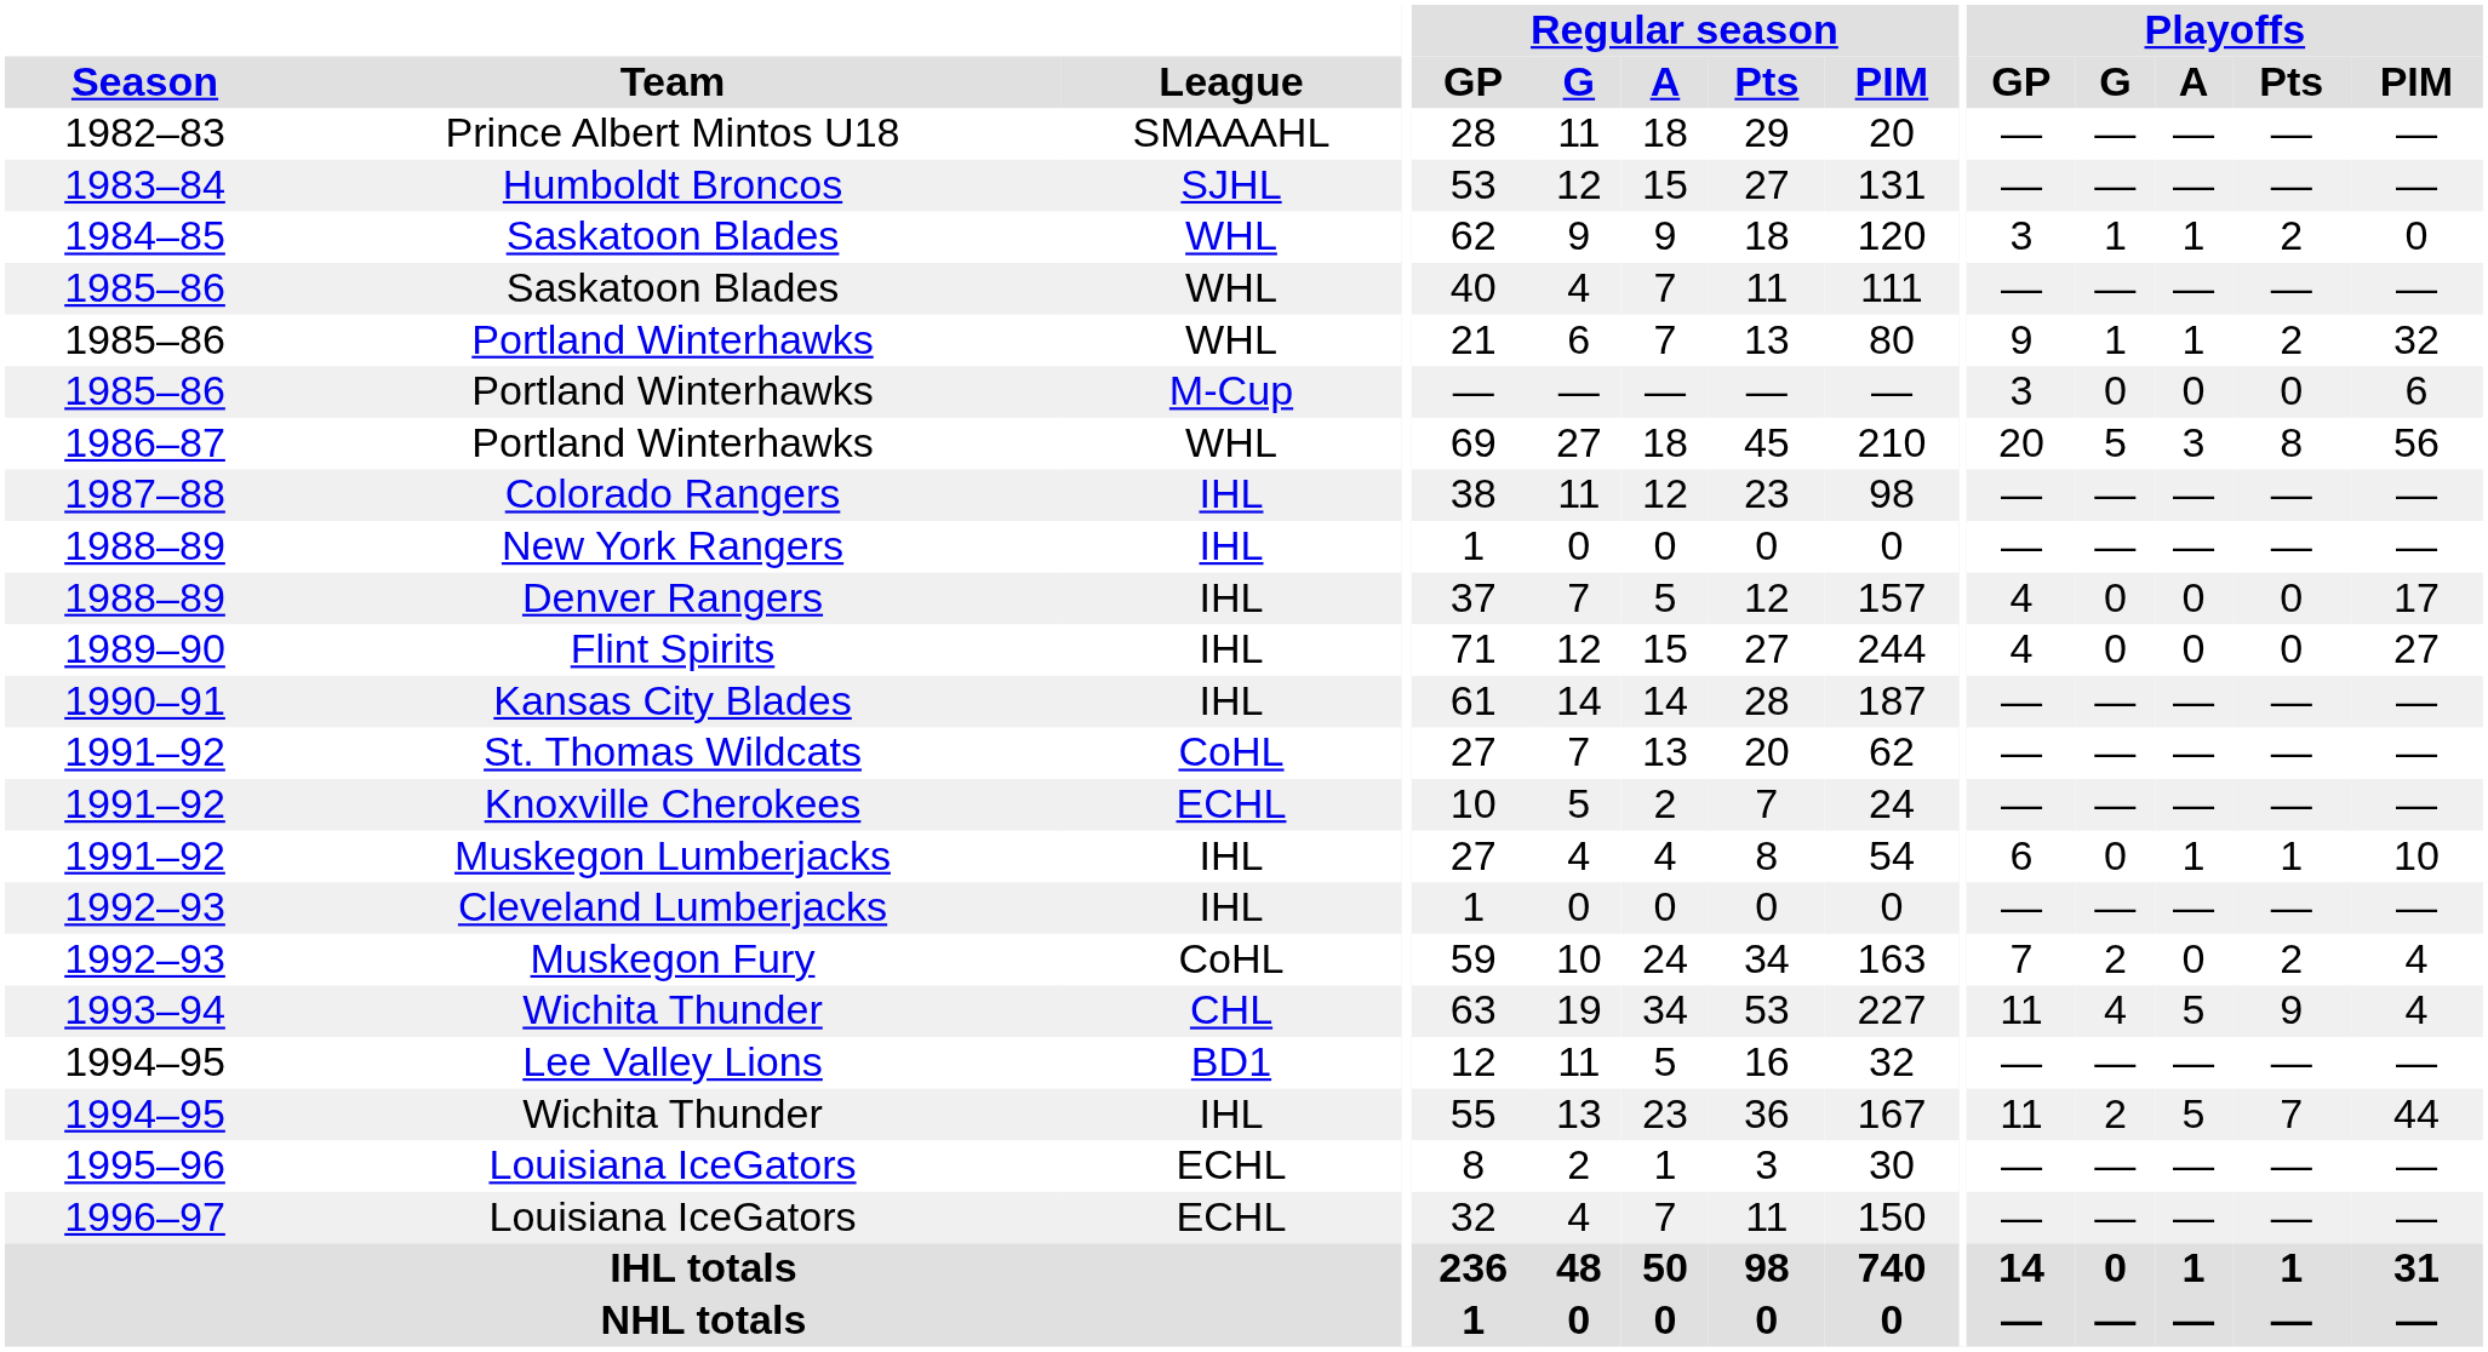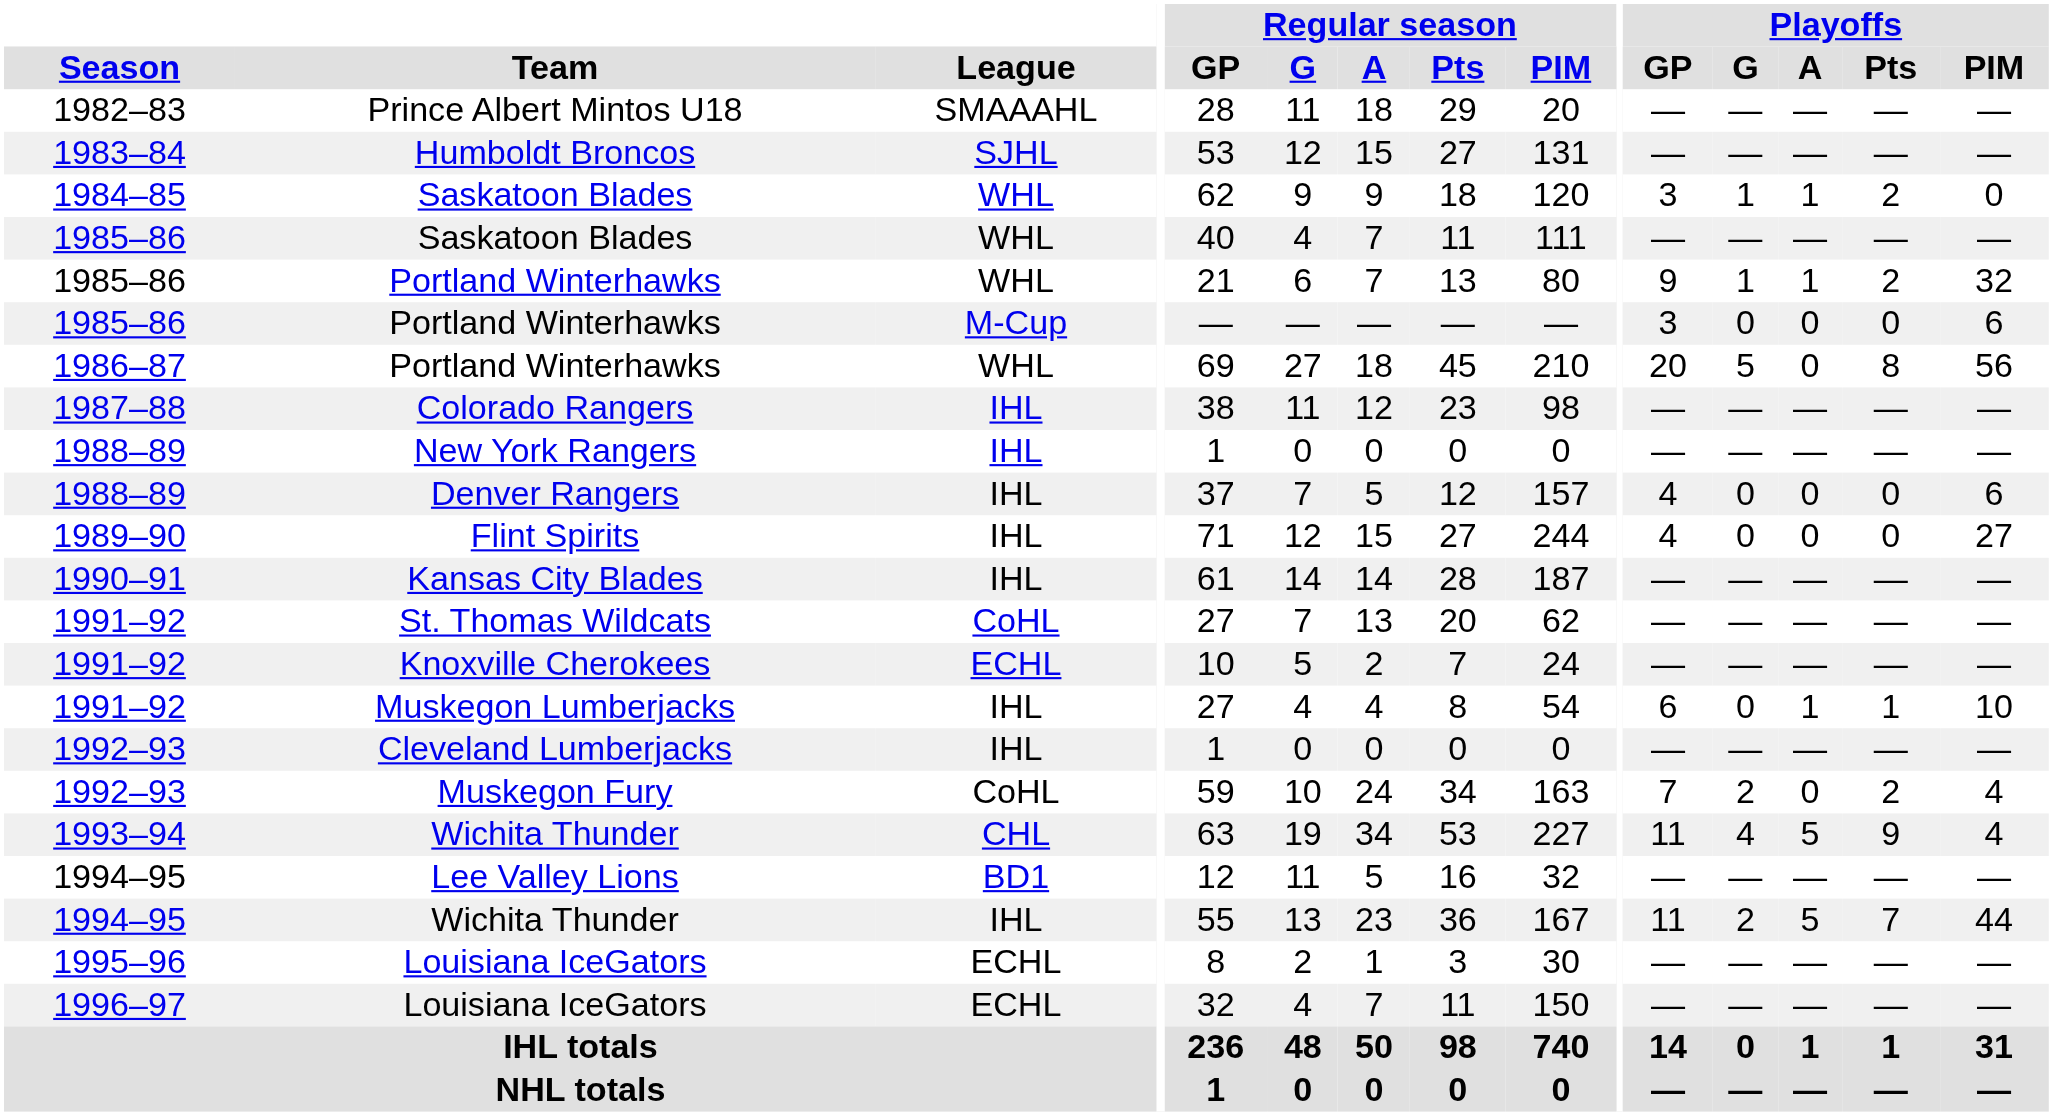1986–87 / Portland Winterhawks | Playoffs / A: 3 -> 0
Denver Rangers | Playoffs / PIM: 17 -> 6
